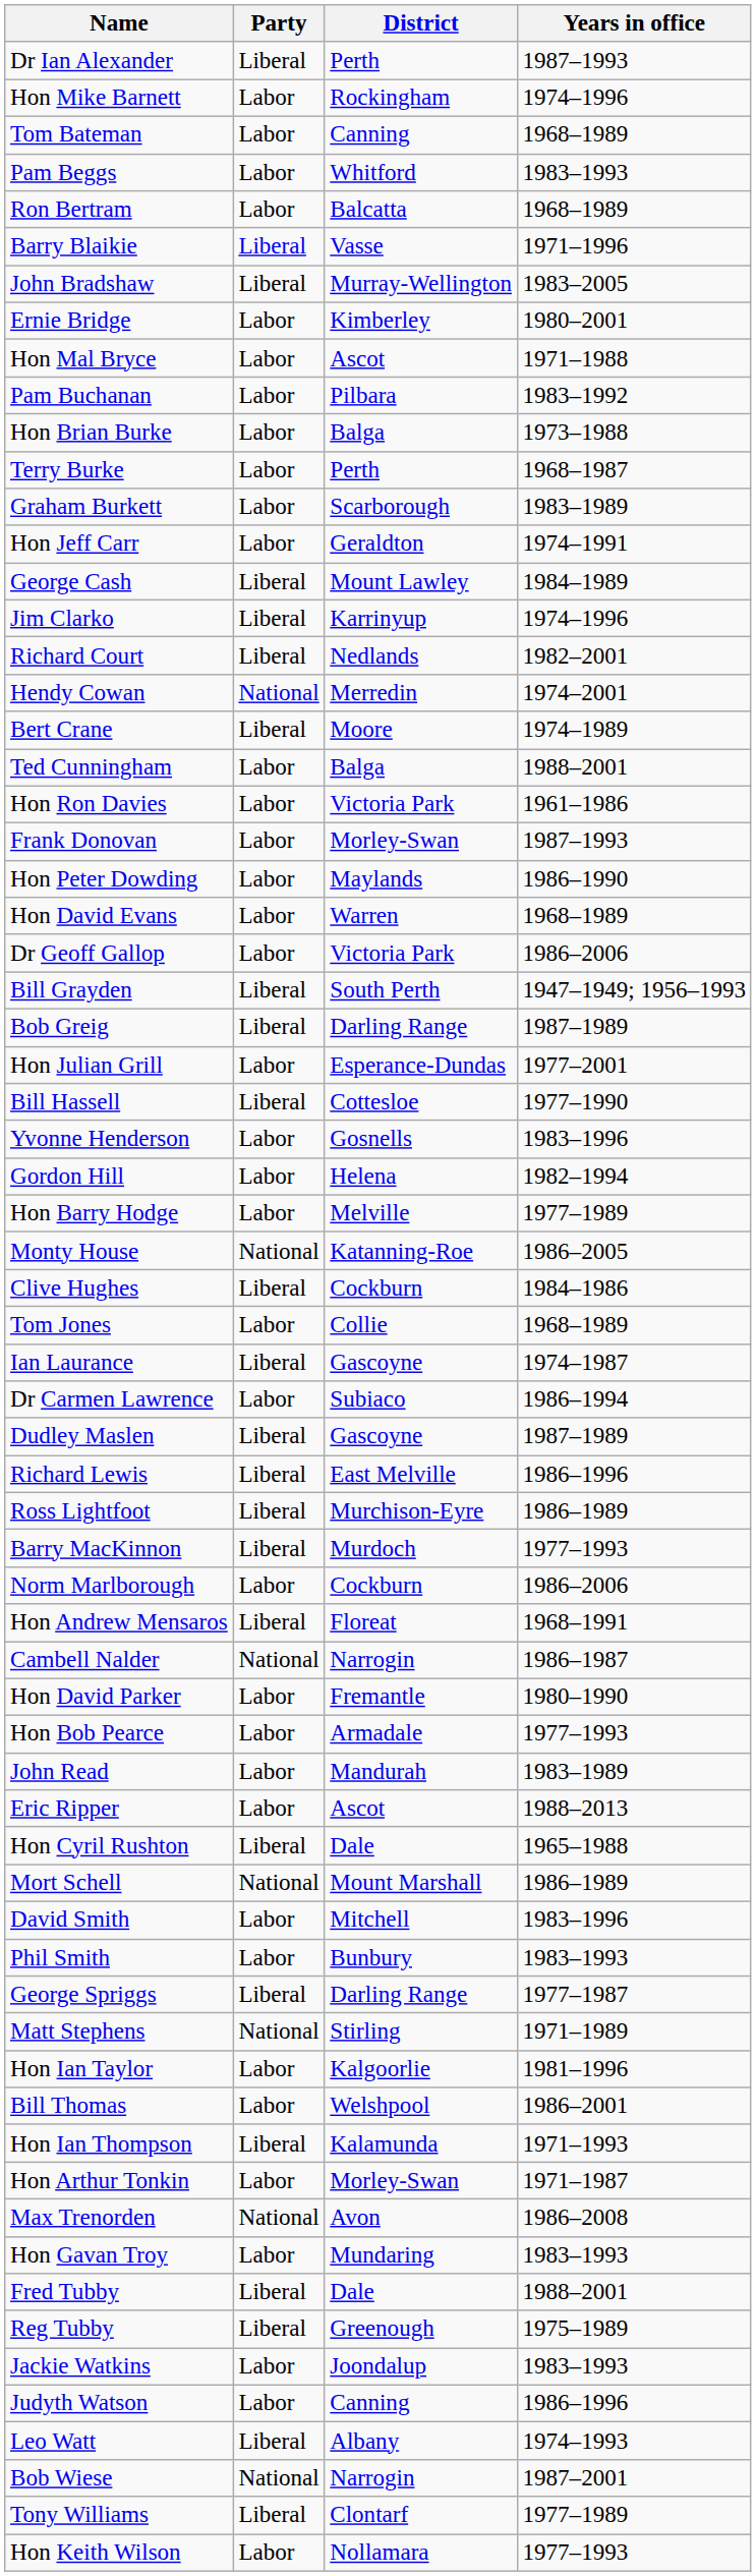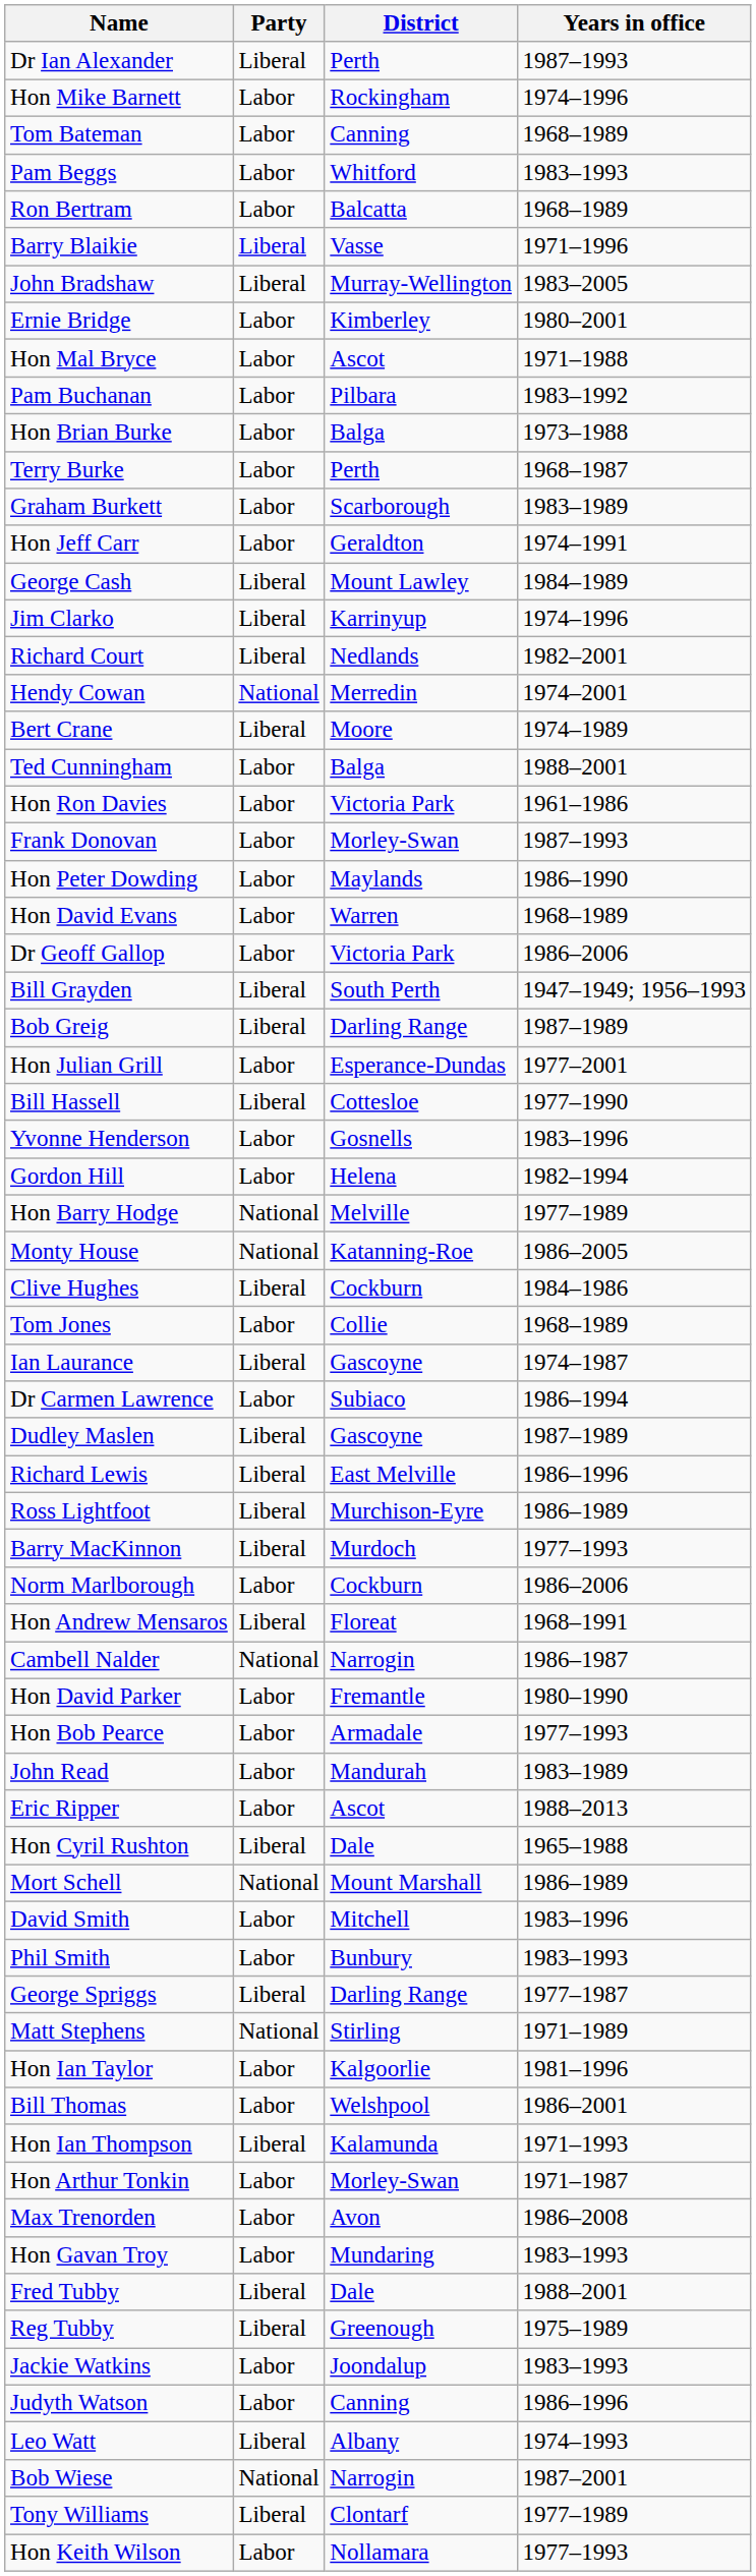Hon Barry Hodge | Party: Labor -> National
Max Trenorden | Party: National -> Labor
